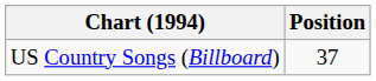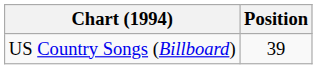US Country Songs (Billboard) | Position: 37 -> 39
